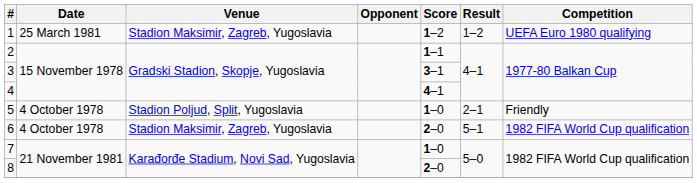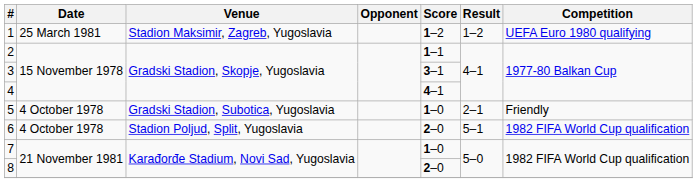5 | Venue: Stadion Poljud, Split, Yugoslavia -> Gradski Stadion, Subotica, Yugoslavia
6 | Venue: Stadion Maksimir, Zagreb, Yugoslavia -> Stadion Poljud, Split, Yugoslavia
